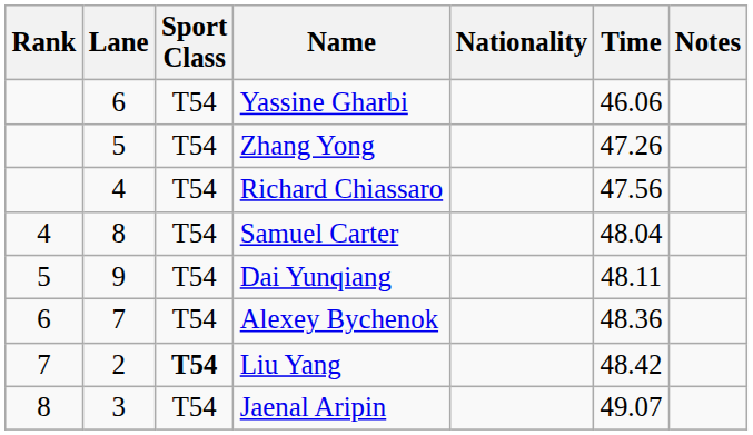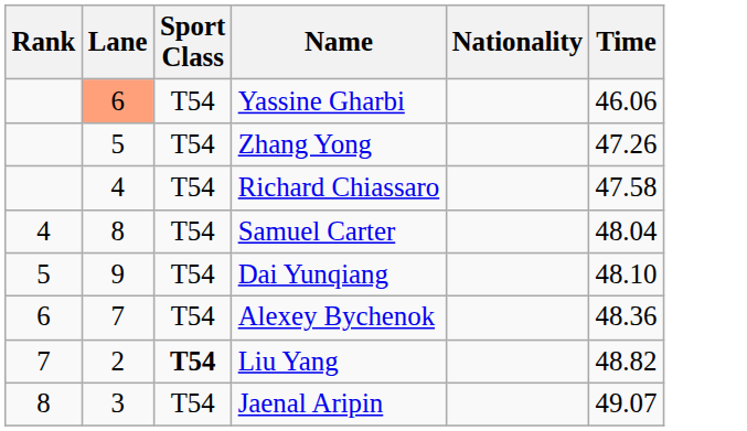- column: Notes
Yassine Gharbi | Lane: no background -> lightsalmon background
Richard Chiassaro | Time: 47.56 -> 47.58
Dai Yunqiang | Time: 48.11 -> 48.10
Liu Yang | Time: 48.42 -> 48.82
